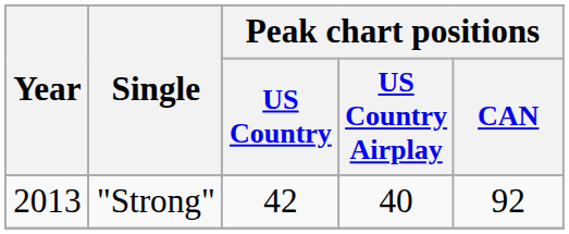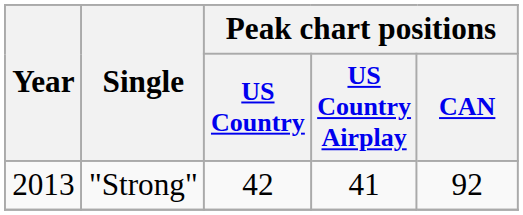"Strong" | Peak chart positions / US Country Airplay: 40 -> 41
